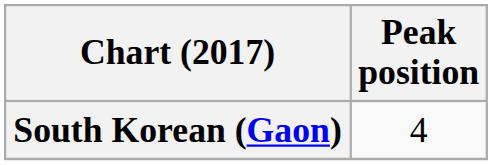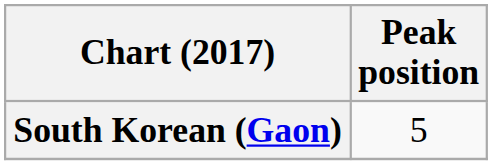South Korean (Gaon) | Peak position: 4 -> 5
